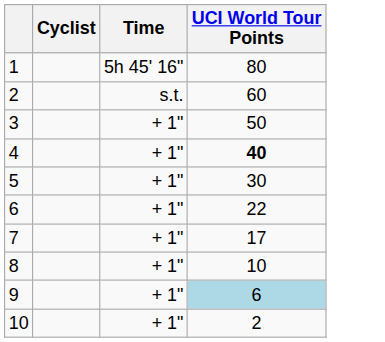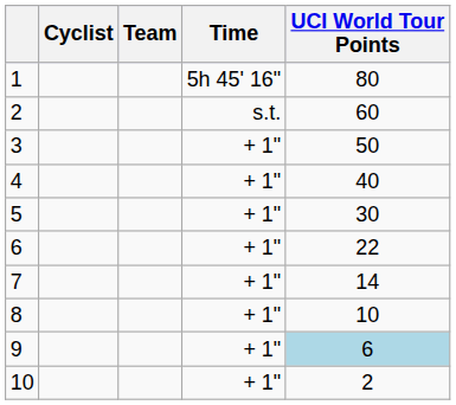+ column: Team
4 | UCI World Tour Points: bold -> normal
7 | UCI World Tour Points: 17 -> 14
